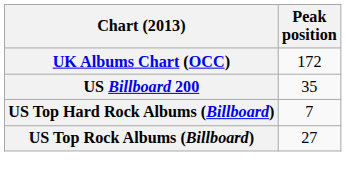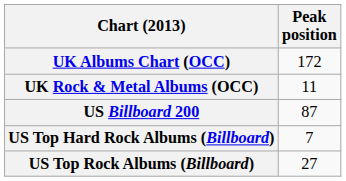+ row: UK Rock & Metal Albums (OCC) | 11
US Billboard 200 | Peak position: 35 -> 87
